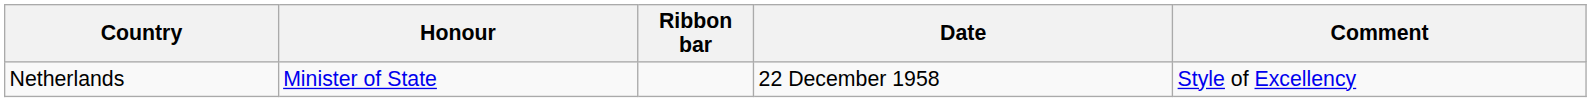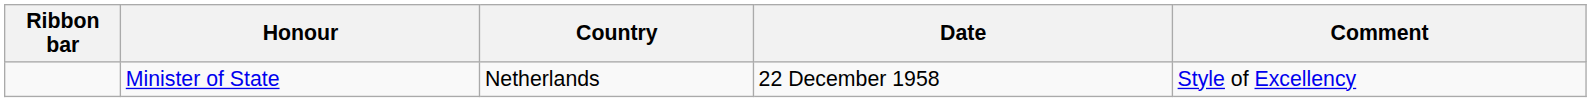columns swapped: Ribbon bar <-> Country
